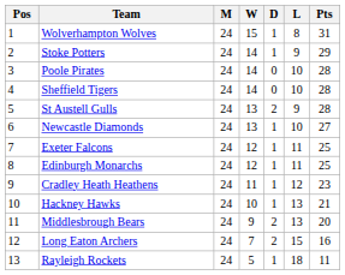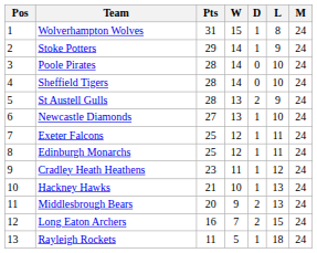columns swapped: M <-> Pts
